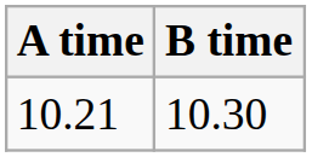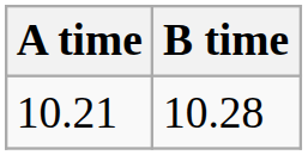10.21 | B time: 10.30 -> 10.28
